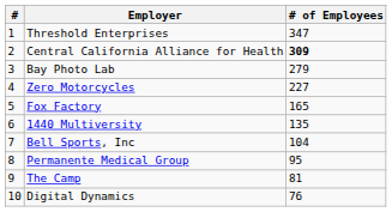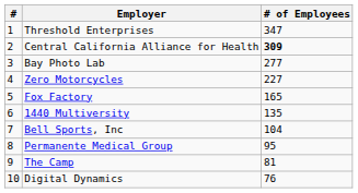Bay Photo Lab | # of Employees: 279 -> 277
